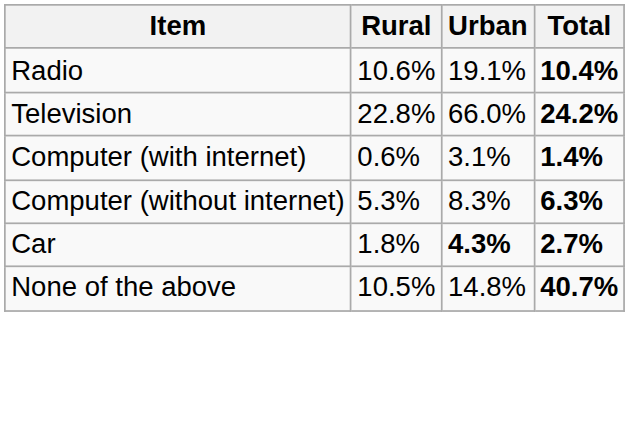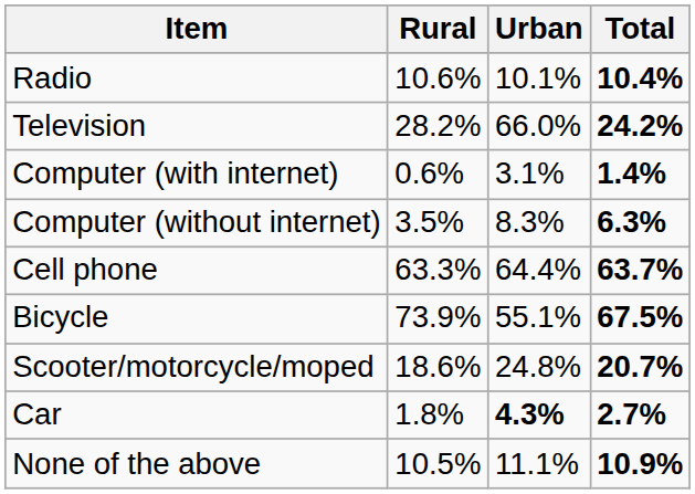Radio | Urban: 19.1% -> 10.1%
Television | Rural: 22.8% -> 28.2%
Computer (without internet) | Rural: 5.3% -> 3.5%
+ row: Cell phone | 63.3% | 64.4% | 63.7%
+ row: Bicycle | 73.9% | 55.1% | 67.5%
+ row: Scooter/motorcycle/moped | 18.6% | 24.8% | 20.7%
None of the above | Urban: 14.8% -> 11.1%
None of the above | Total: 40.7% -> 10.9%
